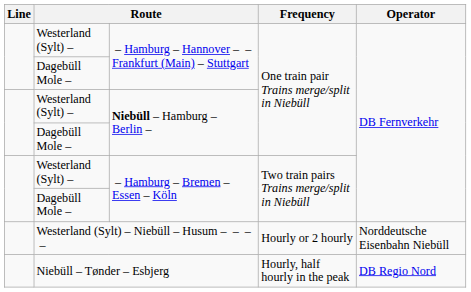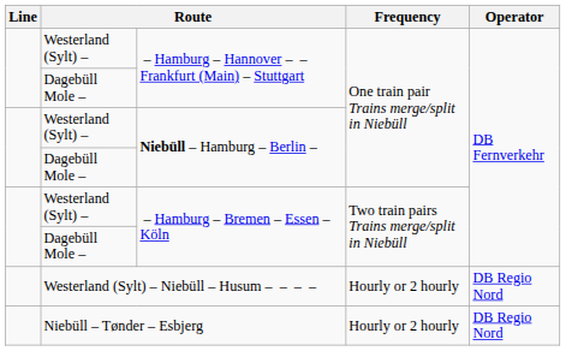Westerland (Sylt) – Niebüll – Husum – – – – | Operator: Norddeutsche Eisenbahn Niebüll -> DB Regio Nord
Niebüll – Tønder – Esbjerg | Frequency: Hourly, half hourly in the peak -> Hourly or 2 hourly
